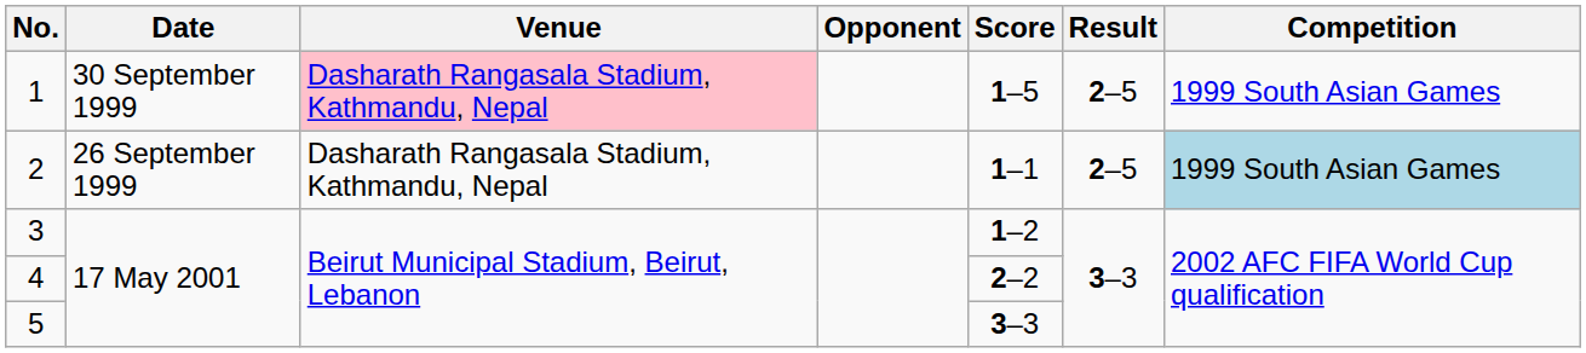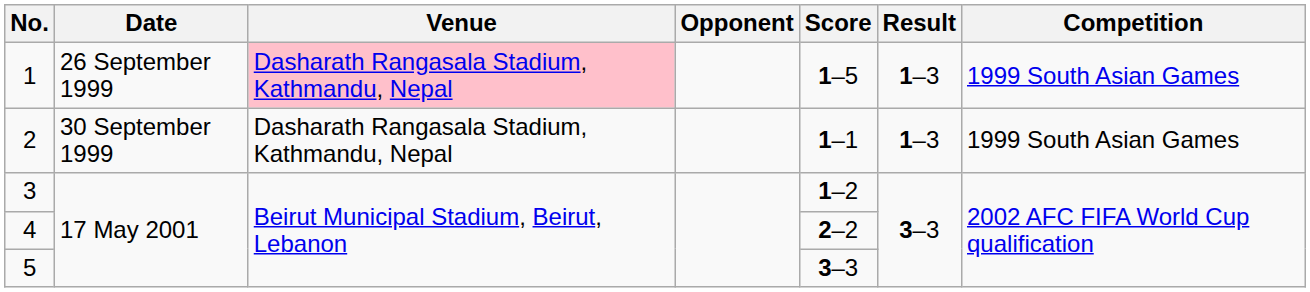1 | Date: 30 September 1999 -> 26 September 1999
1 | Result: 2–5 -> 1–3
2 | Date: 26 September 1999 -> 30 September 1999
2 | Result: 2–5 -> 1–3
2 | Competition: lightblue background -> no background
